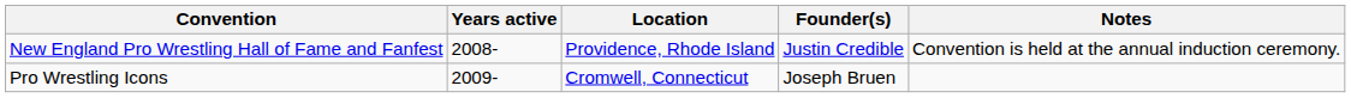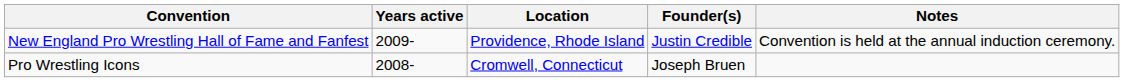New England Pro Wrestling Hall of Fame and Fanfest | Years active: 2008- -> 2009-
Pro Wrestling Icons | Years active: 2009- -> 2008-
